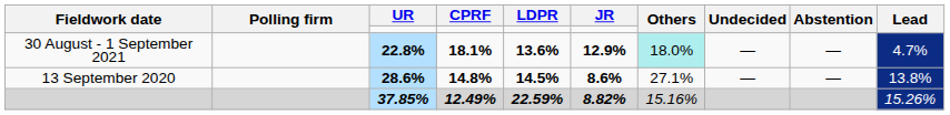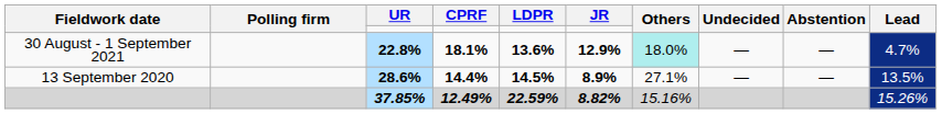13 September 2020 | CPRF: 14.8% -> 14.4%
13 September 2020 | JR: 8.6% -> 8.9%
13 September 2020 | Lead: 13.8% -> 13.5%
